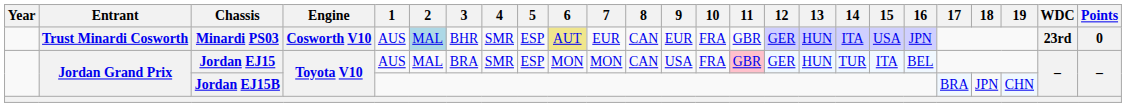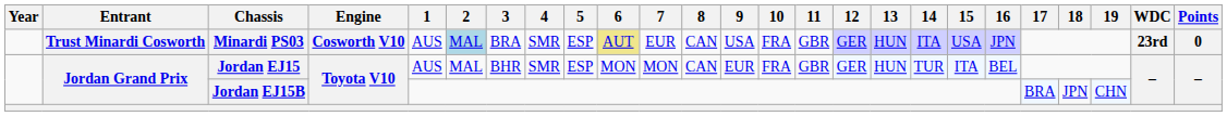Minardi PS03 | 3: BHR -> BRA
Minardi PS03 | 9: EUR -> USA
Jordan EJ15 | 3: BRA -> BHR
Jordan EJ15 | 9: USA -> EUR
Jordan EJ15 | 11: pink background -> no background
